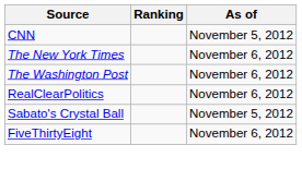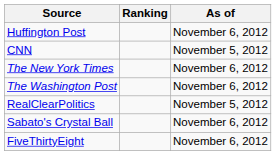+ row: Huffington Post | November 6, 2012
RealClearPolitics | As of: November 6, 2012 -> November 5, 2012
Sabato's Crystal Ball | As of: November 5, 2012 -> November 6, 2012
